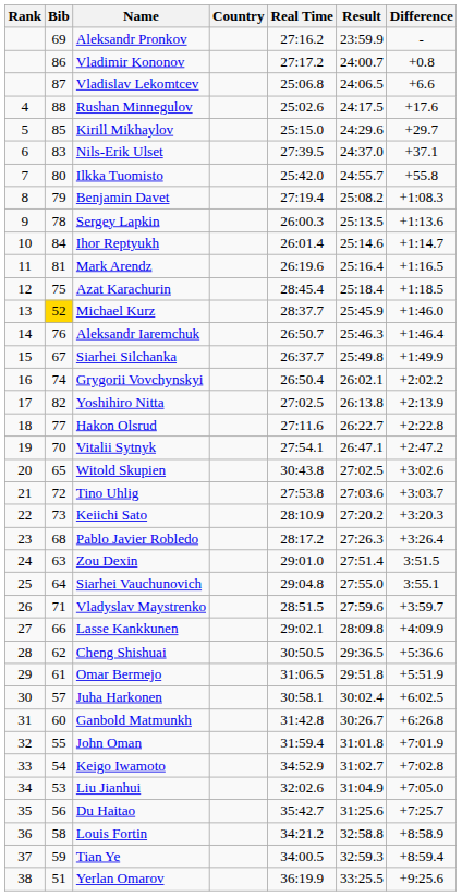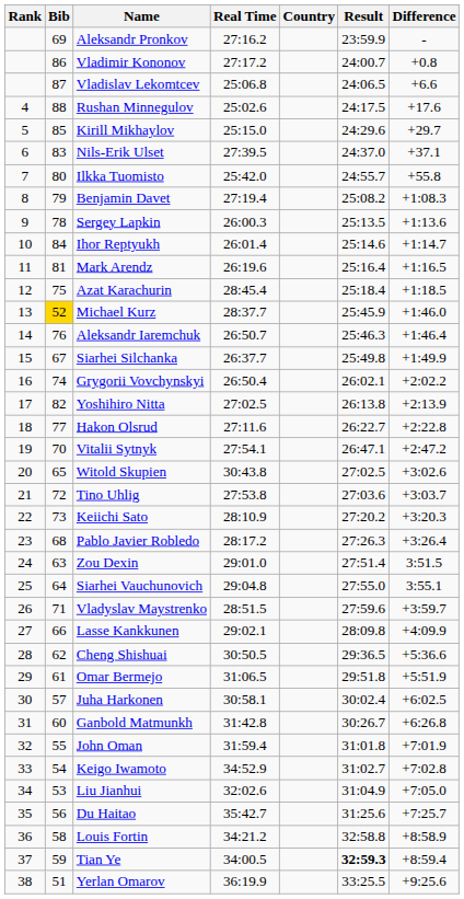columns swapped: Country <-> Real Time
Tian Ye | Result: normal -> bold
